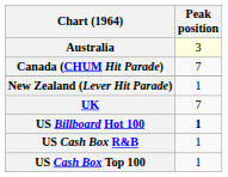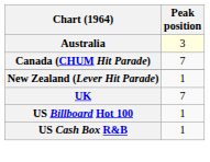US Billboard Hot 100 | Peak position: bold -> normal
- row: US Cash Box Top 100 | 1
